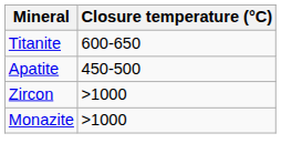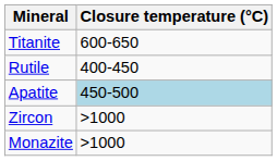+ row: Rutile | 400-450
Apatite | Closure temperature (°C): no background -> lightblue background
